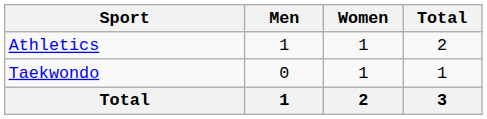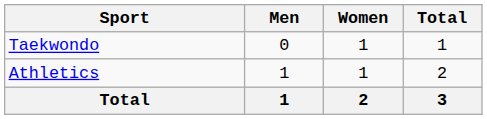rows swapped: Athletics <-> Taekwondo
